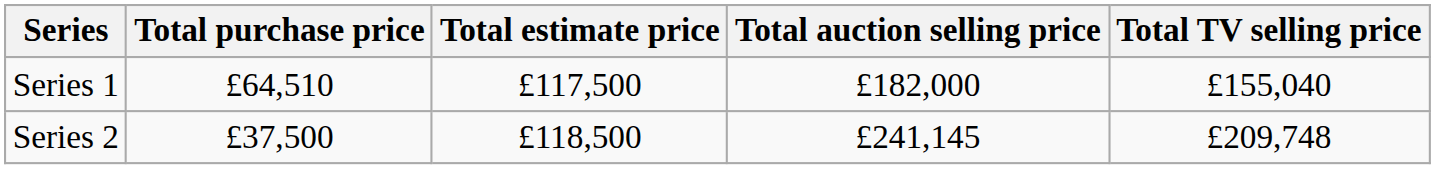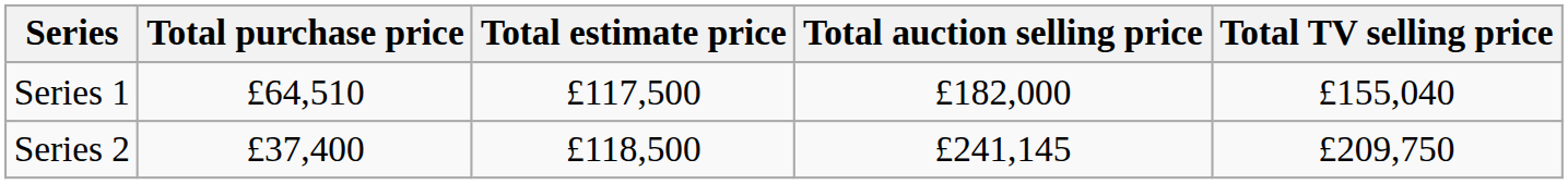Series 2 | Total purchase price: £37,500 -> £37,400
Series 2 | Total TV selling price: £209,748 -> £209,750
